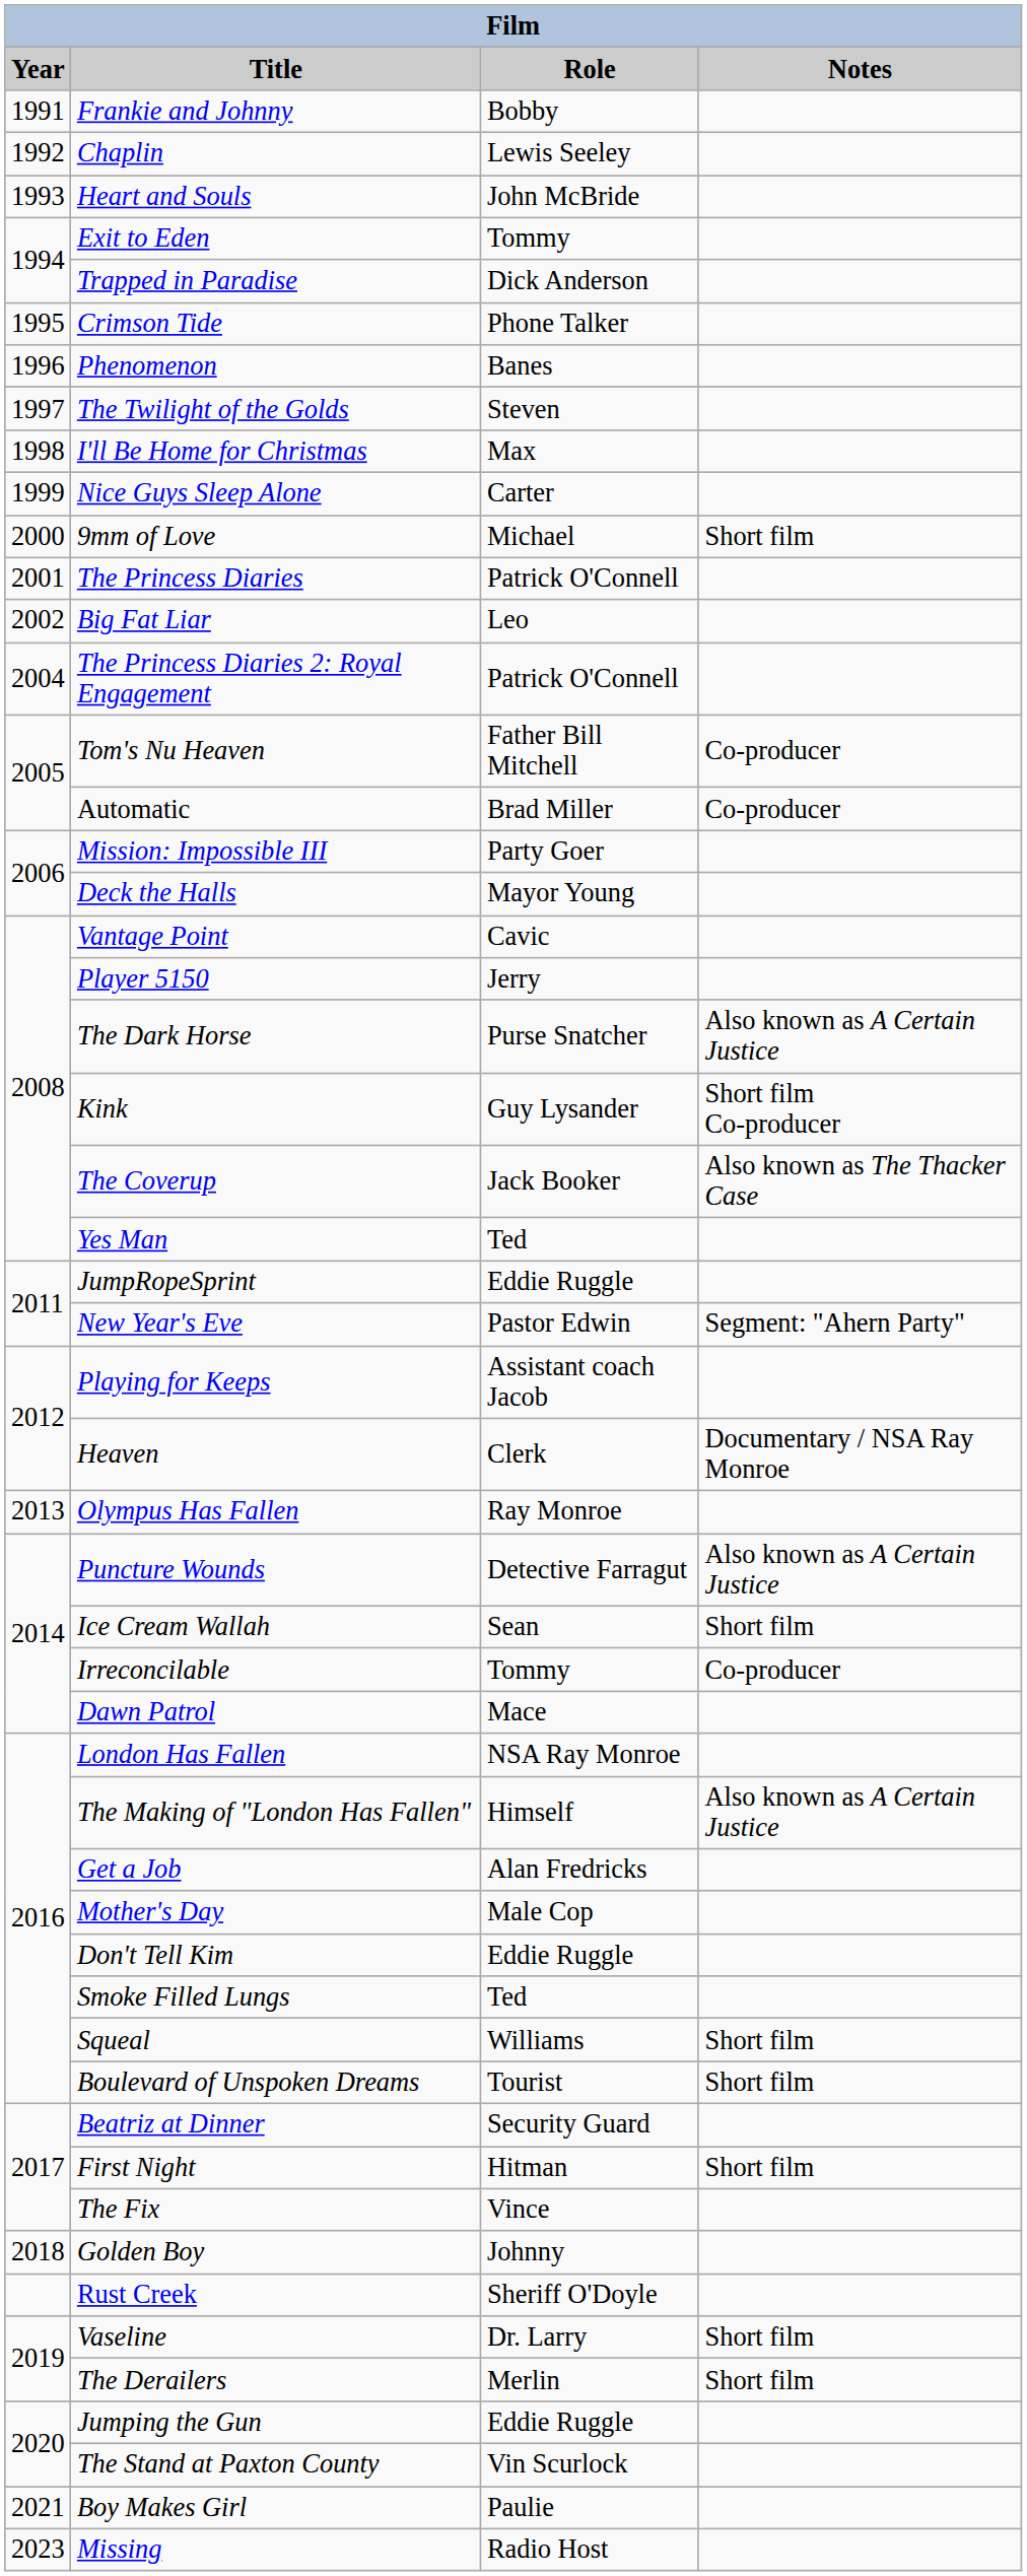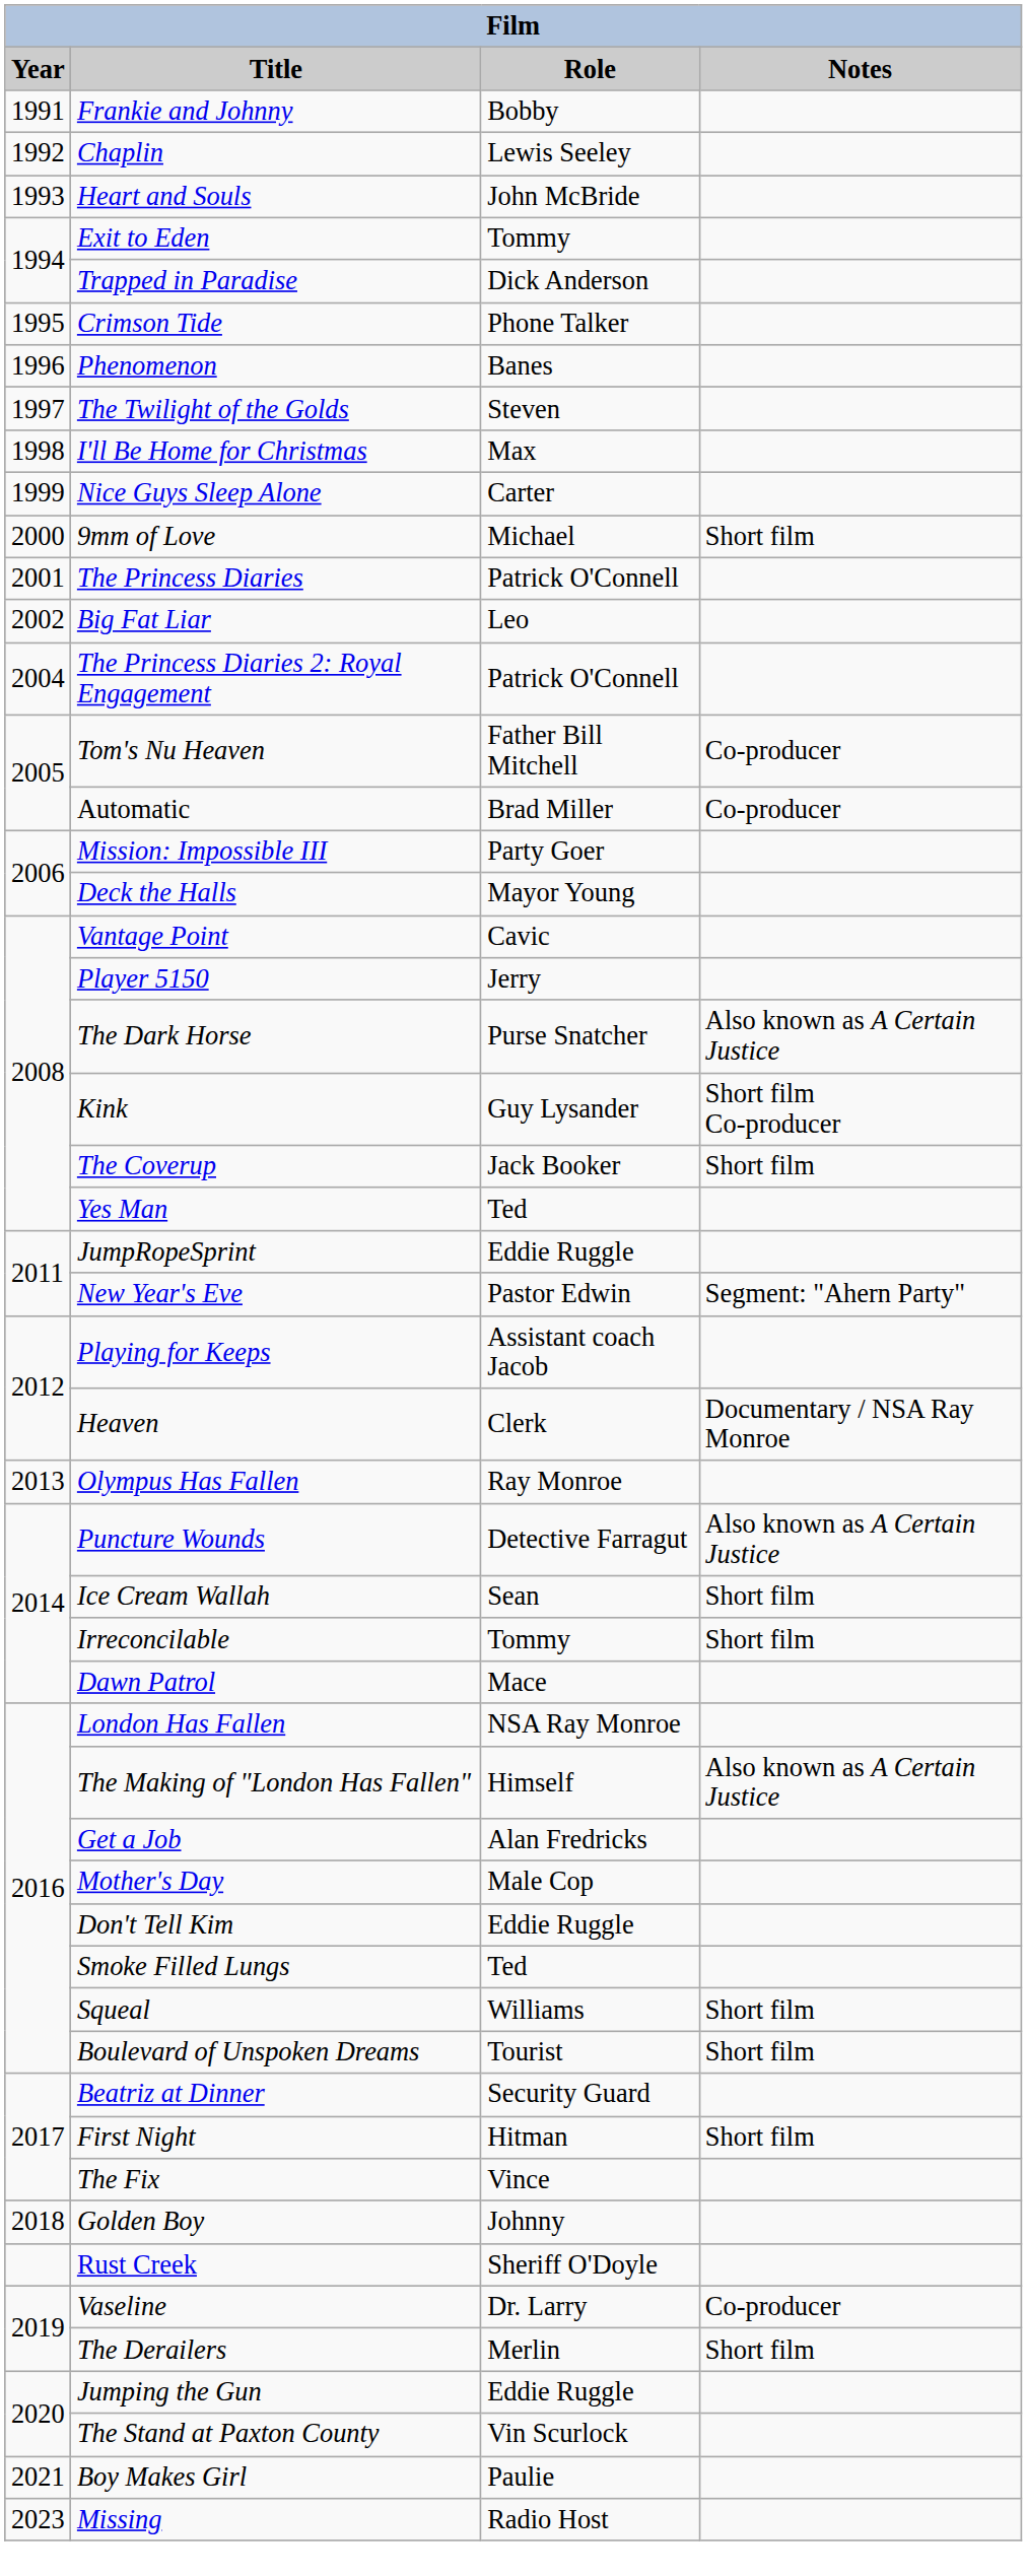The Coverup | Notes: Also known as The Thacker Case -> Short film
Irreconcilable | Notes: Co-producer -> Short film
Vaseline | Notes: Short film -> Co-producer
